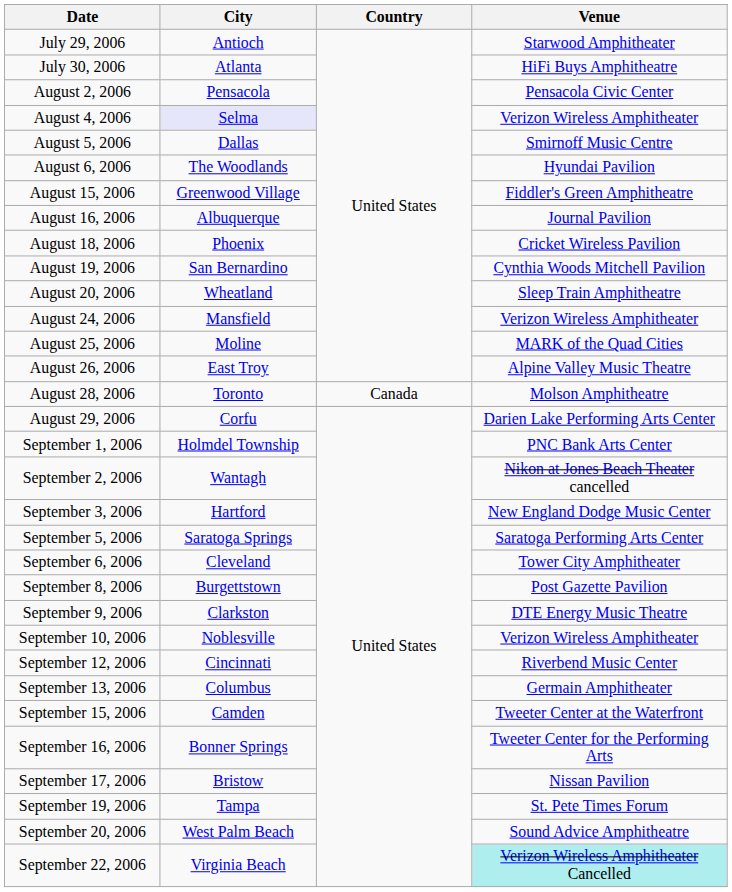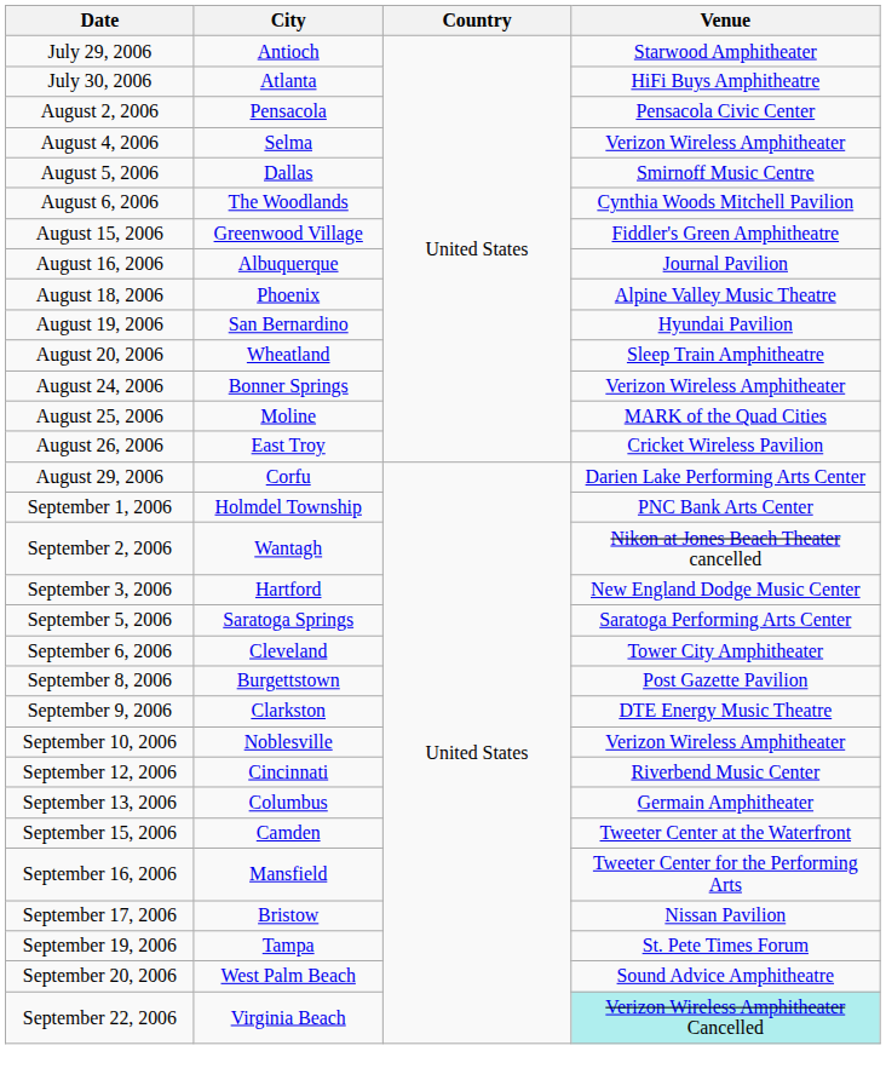August 4, 2006 | City: lavender background -> no background
August 6, 2006 | Venue: Hyundai Pavilion -> Cynthia Woods Mitchell Pavilion
August 18, 2006 | Venue: Cricket Wireless Pavilion -> Alpine Valley Music Theatre
August 19, 2006 | Venue: Cynthia Woods Mitchell Pavilion -> Hyundai Pavilion
August 24, 2006 | City: Mansfield -> Bonner Springs
August 26, 2006 | Venue: Alpine Valley Music Theatre -> Cricket Wireless Pavilion
- row: August 28, 2006 | Toronto | Canada | Molson Amphitheatre
September 16, 2006 | City: Bonner Springs -> Mansfield
